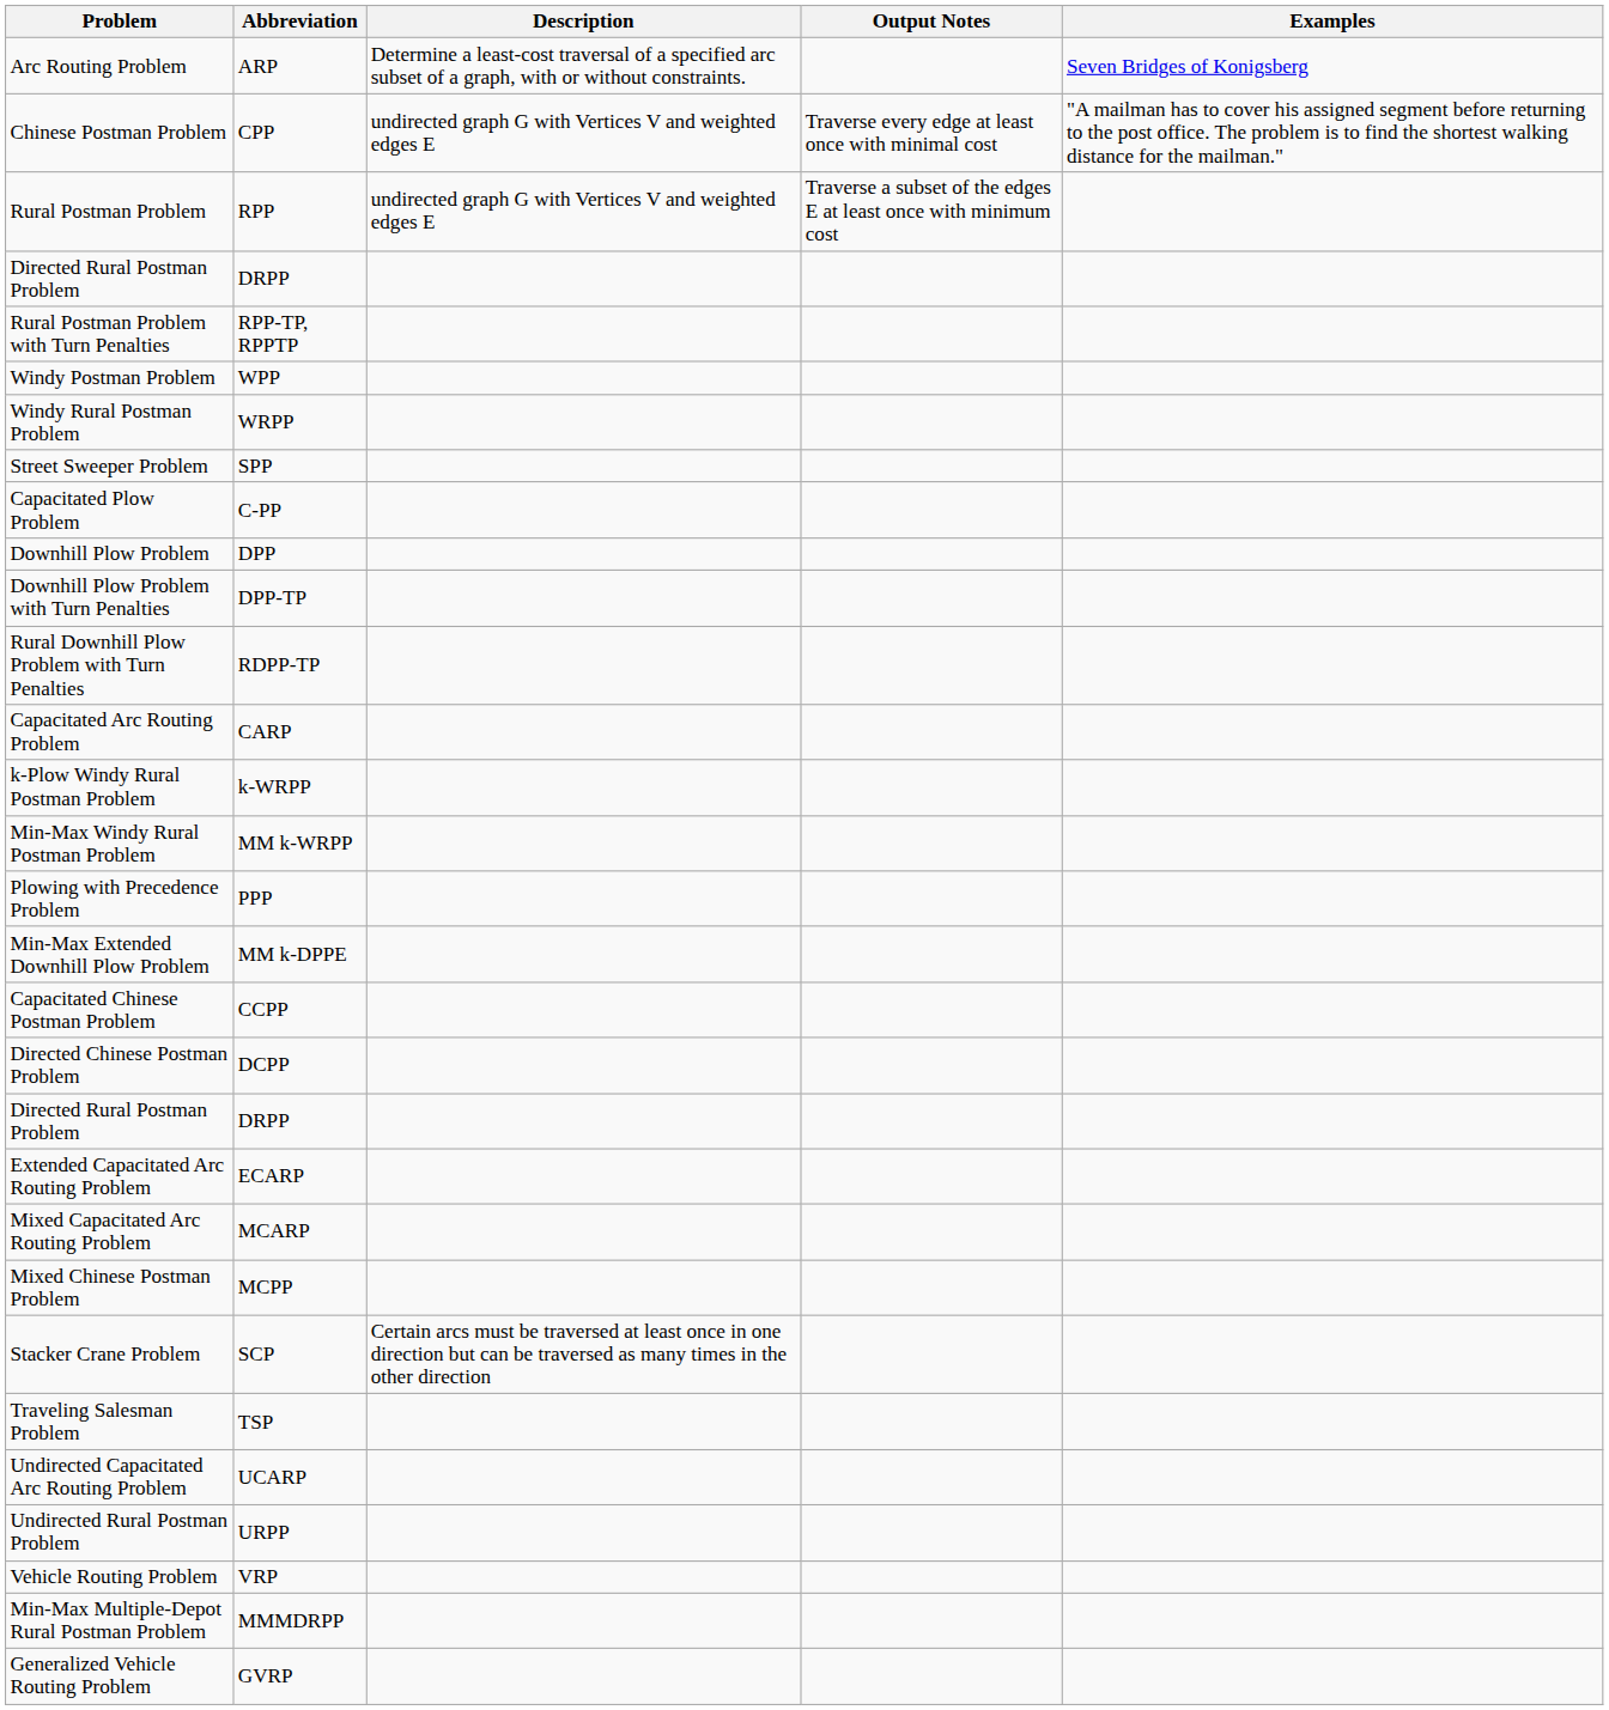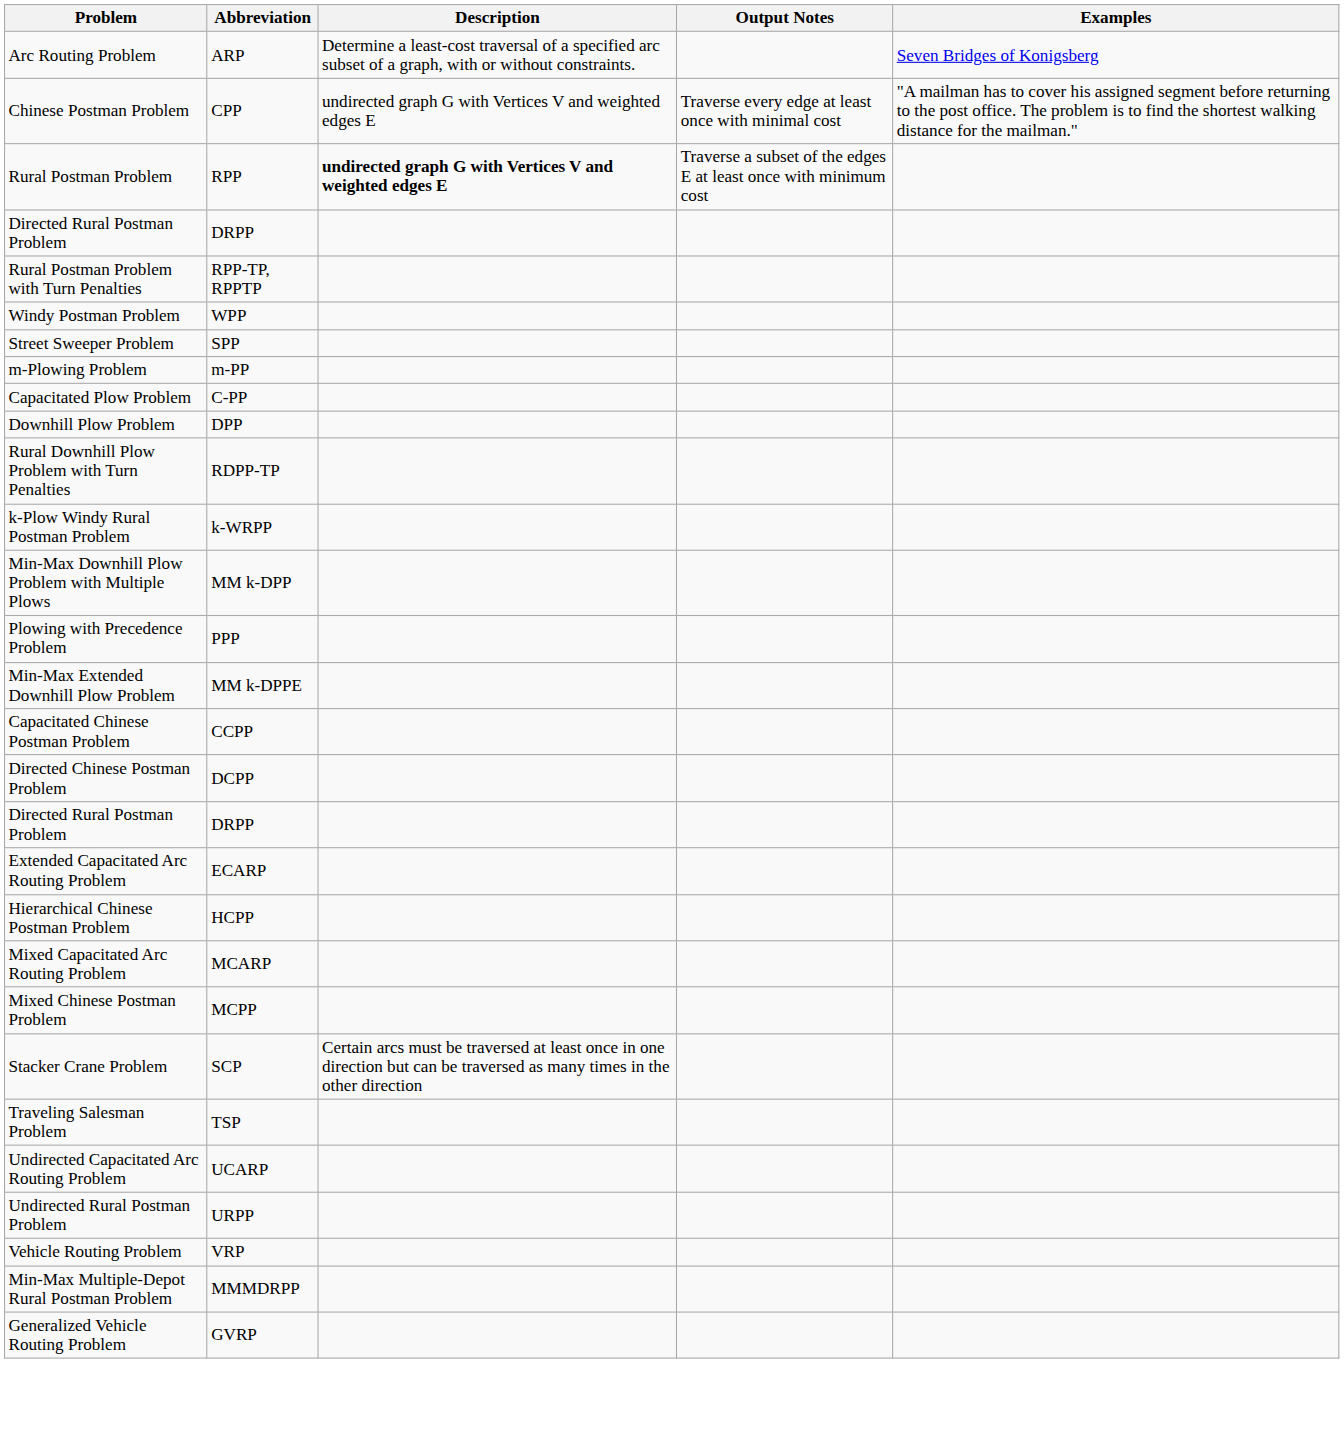Rural Postman Problem | Description: normal -> bold
- row: Windy Rural Postman Problem | WRPP
+ row: m-Plowing Problem | m-PP
- row: Downhill Plow Problem with Turn Penalties | DPP-TP
- row: Capacitated Arc Routing Problem | CARP
+ row: Min-Max Downhill Plow Problem with Multiple Plows | MM k-DPP
- row: Min-Max Windy Rural Postman Problem | MM k-WRPP
+ row: Hierarchical Chinese Postman Problem | HCPP
